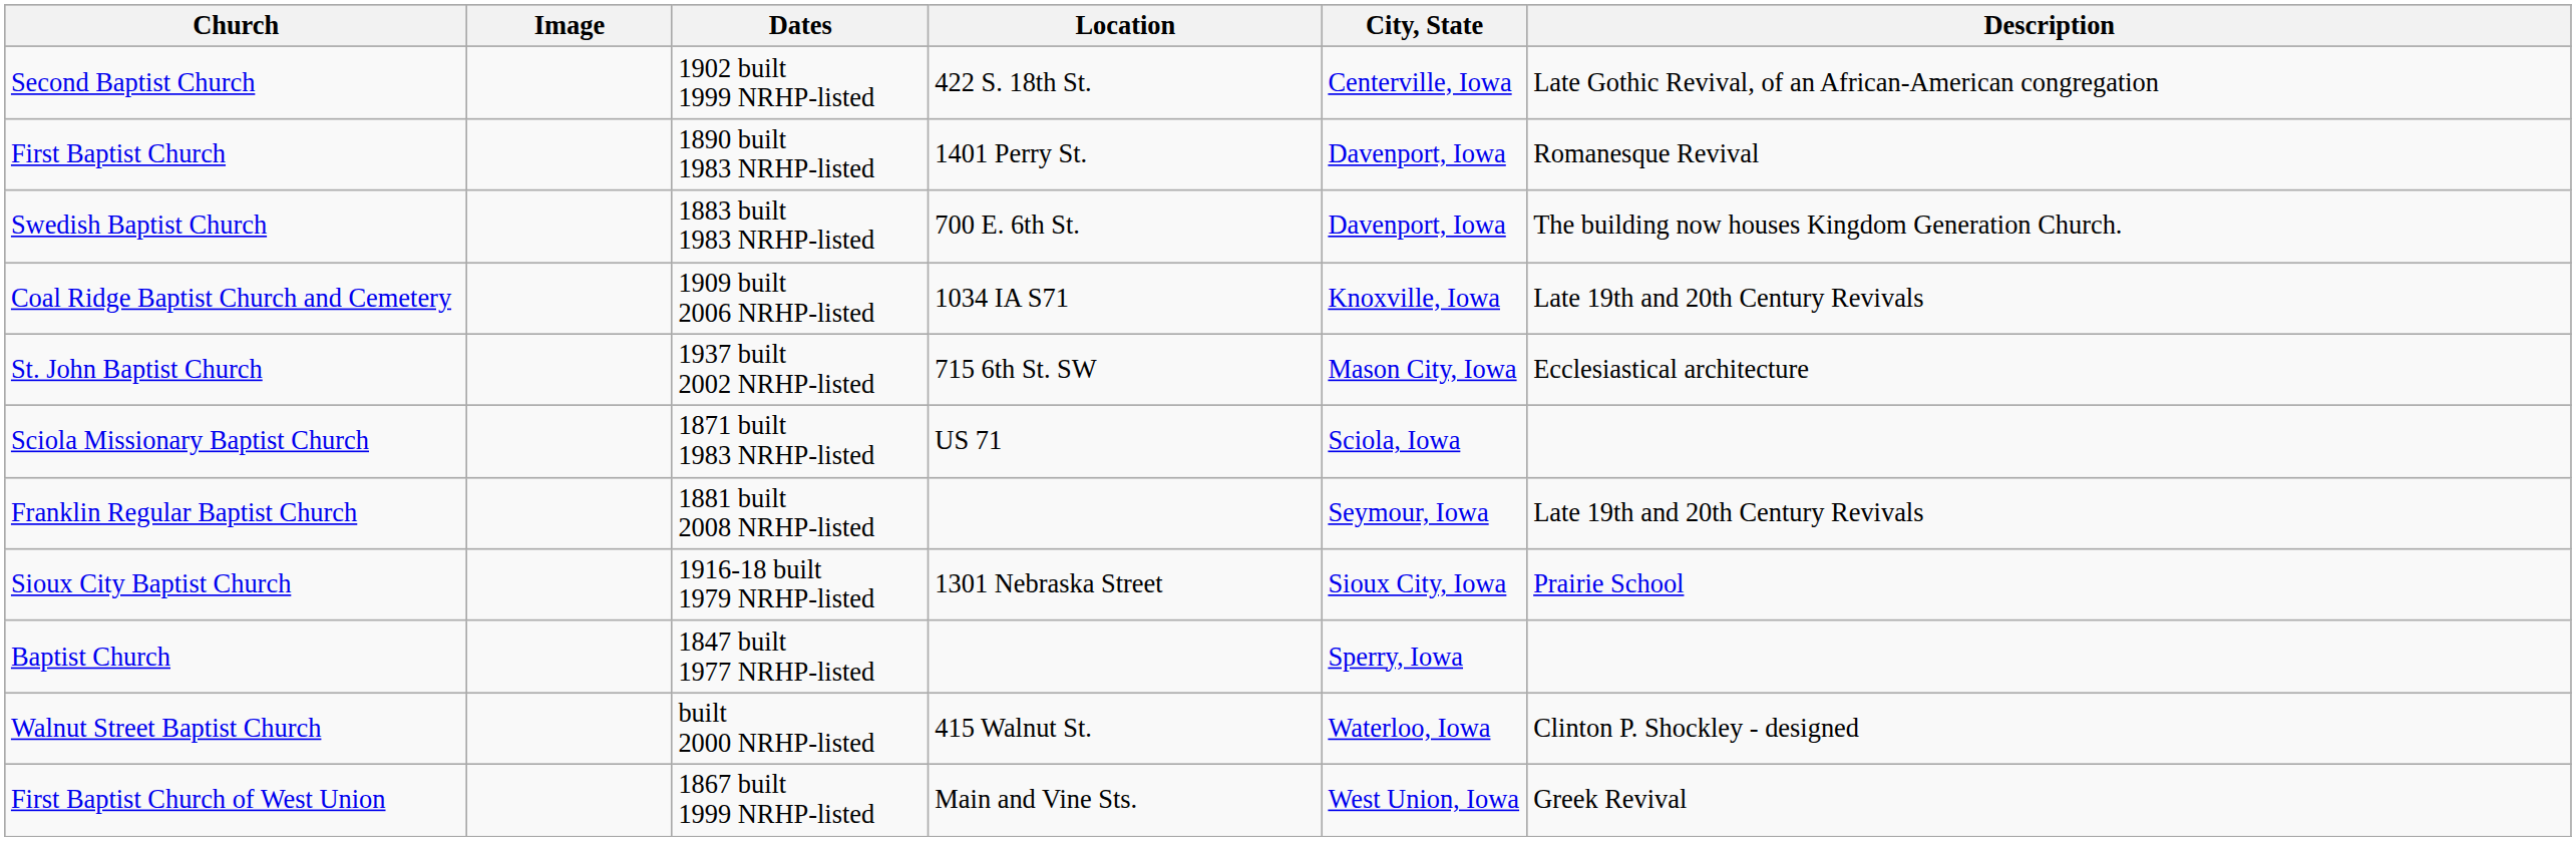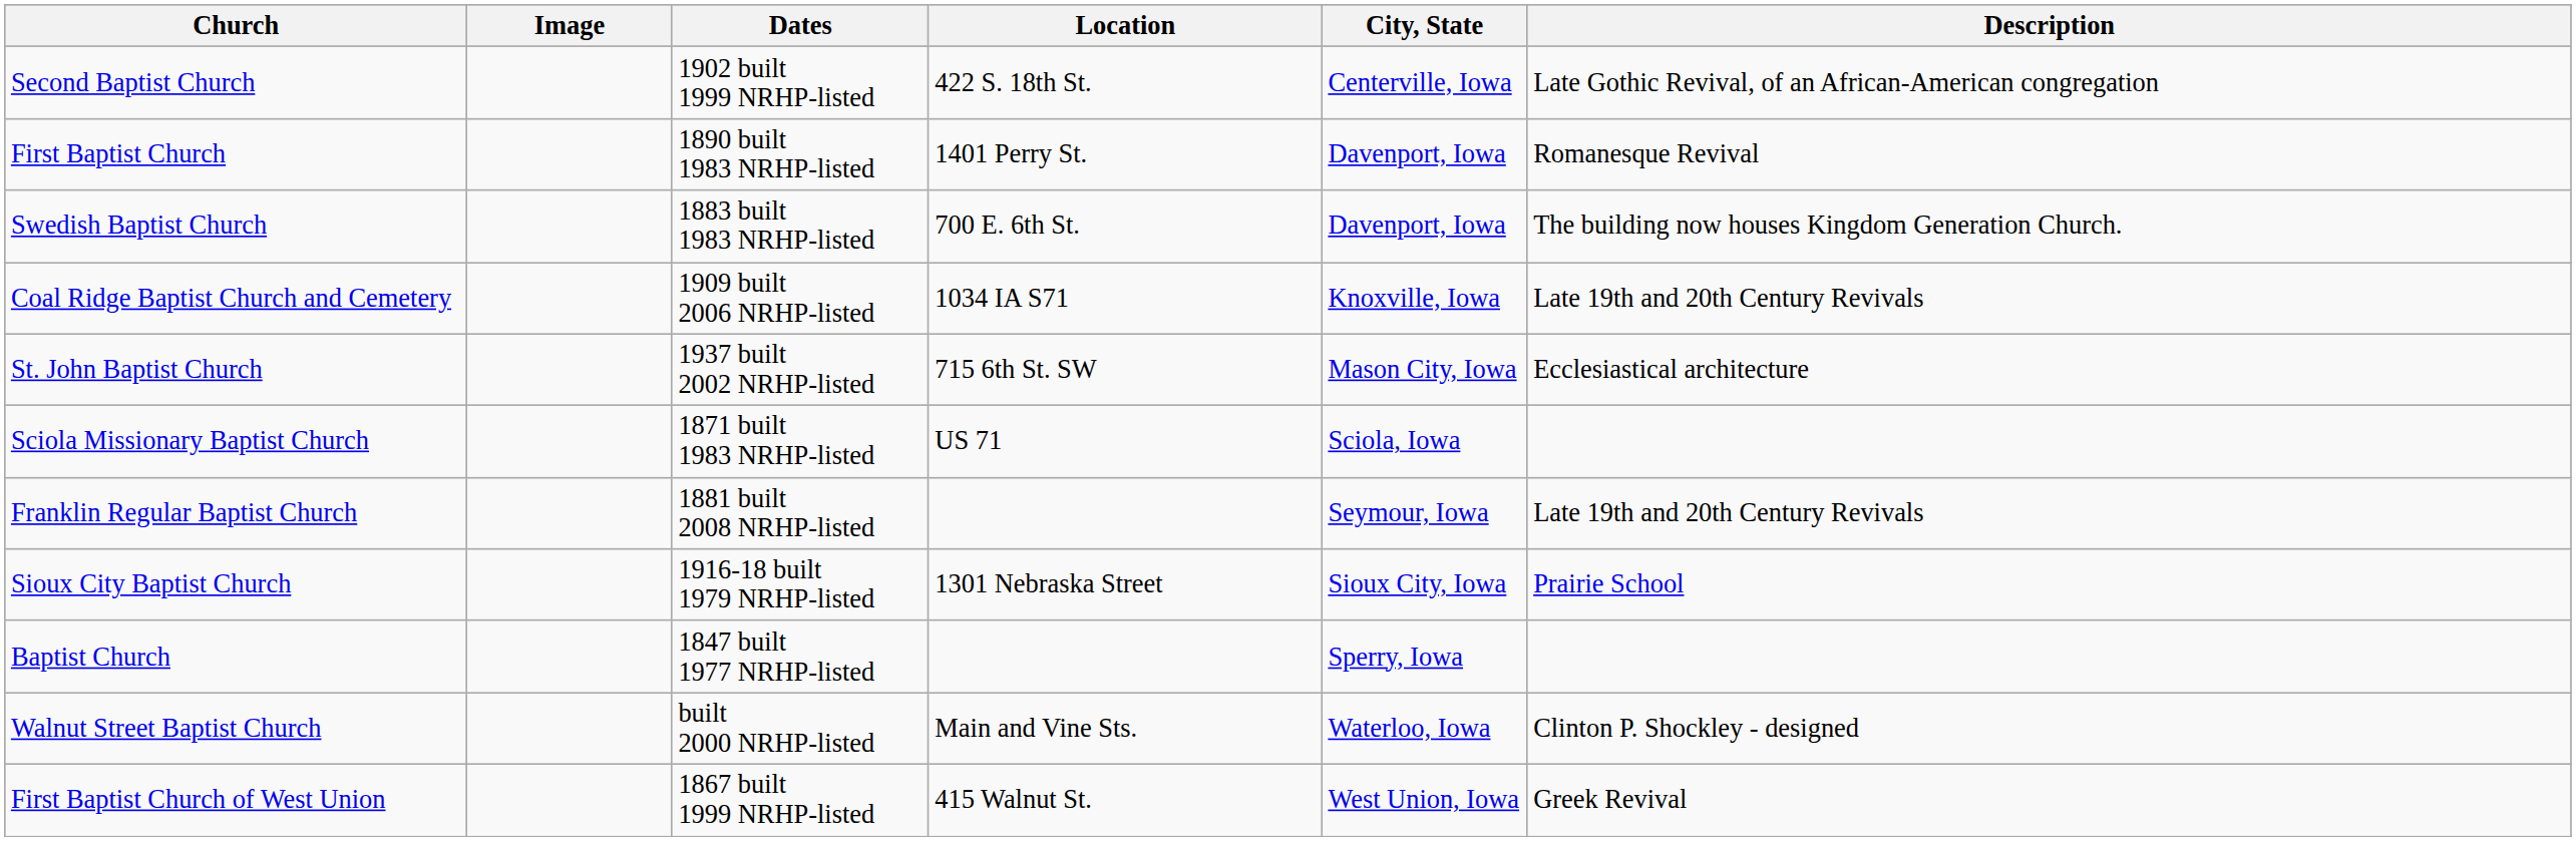Walnut Street Baptist Church | Location: 415 Walnut St. -> Main and Vine Sts.
First Baptist Church of West Union | Location: Main and Vine Sts. -> 415 Walnut St.
